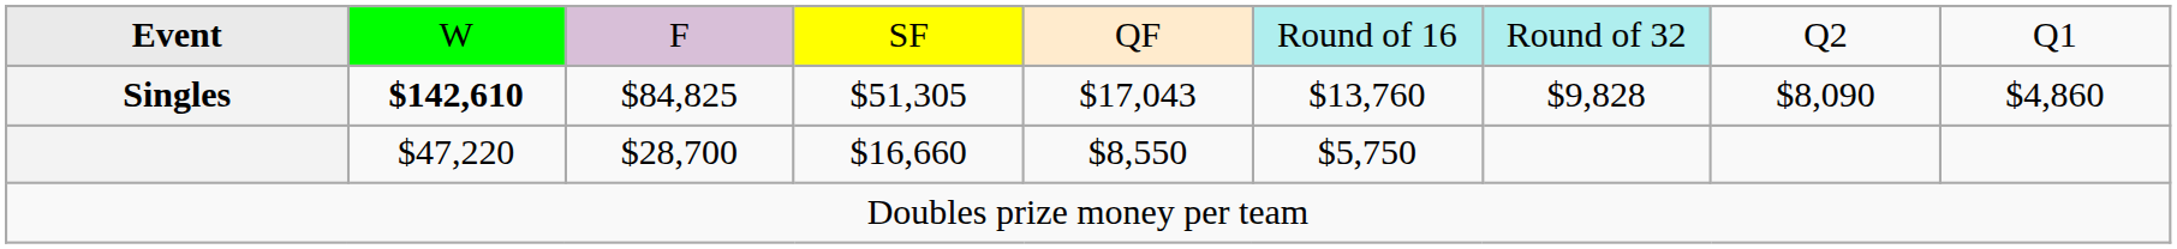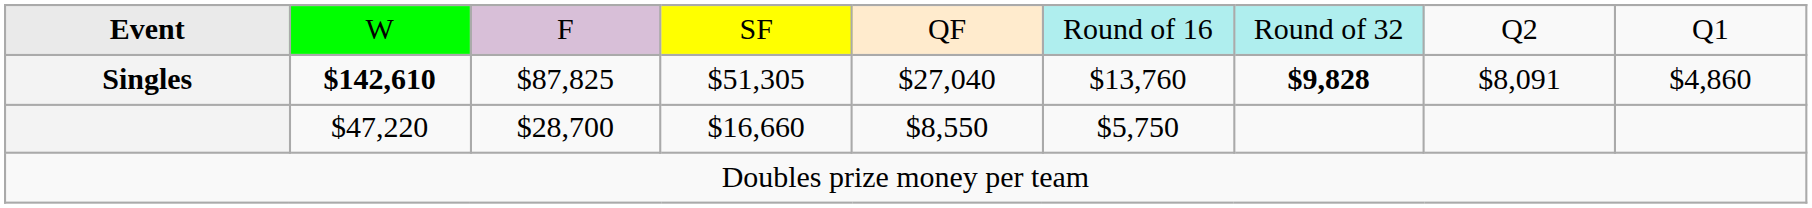Singles | column 3: $84,825 -> $87,825
Singles | column 5: $17,043 -> $27,040
Singles | column 7: normal -> bold
Singles | column 8: $8,090 -> $8,091
